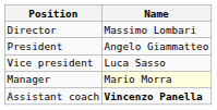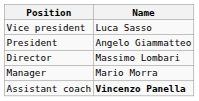rows swapped: Director <-> Vice president
Manager | Name: lightyellow background -> no background
